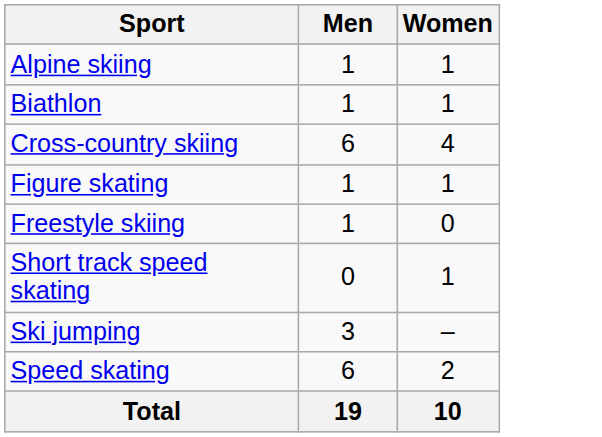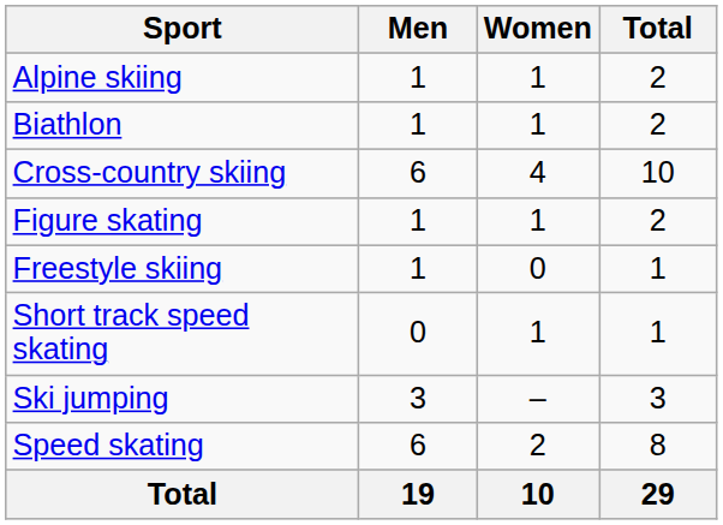+ column: Total | 2 | 2 | 10 | 2 | 1 | 1 | 3 | 8 | 29
